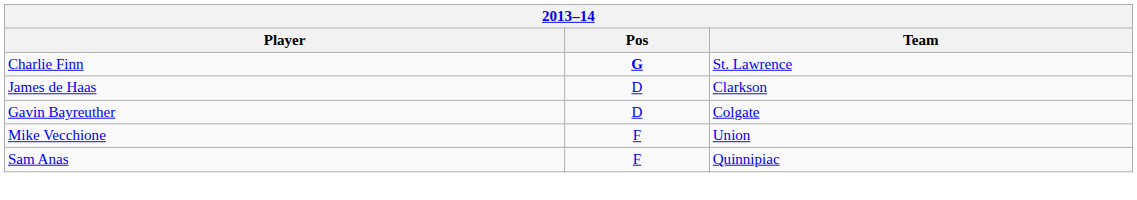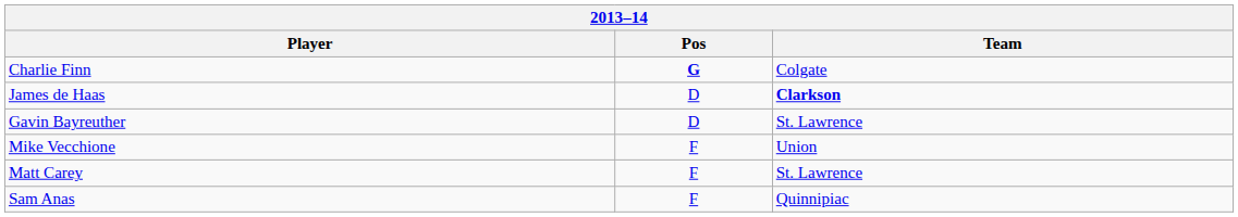Charlie Finn | Team: St. Lawrence -> Colgate
James de Haas | Team: normal -> bold
Gavin Bayreuther | Team: Colgate -> St. Lawrence
+ row: Matt Carey | F | St. Lawrence
